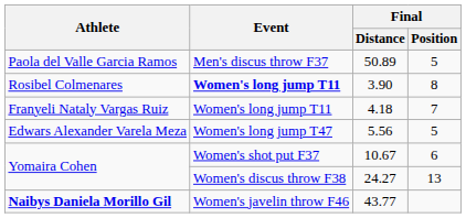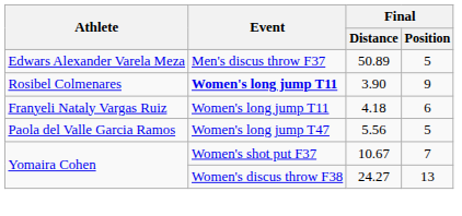50.89 | Athlete: Paola del Valle Garcia Ramos -> Edwars Alexander Varela Meza
3.90 | Final / Position: 8 -> 9
4.18 | Final / Position: 7 -> 6
5.56 | Athlete: Edwars Alexander Varela Meza -> Paola del Valle Garcia Ramos
10.67 | Final / Position: 6 -> 7
- row: Naibys Daniela Morillo Gil | Women's javelin throw F46 | 43.77
